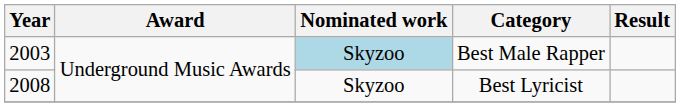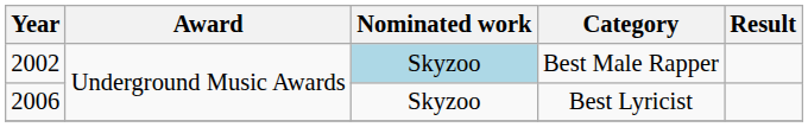Best Male Rapper | Year: 2003 -> 2002
Best Lyricist | Year: 2008 -> 2006
